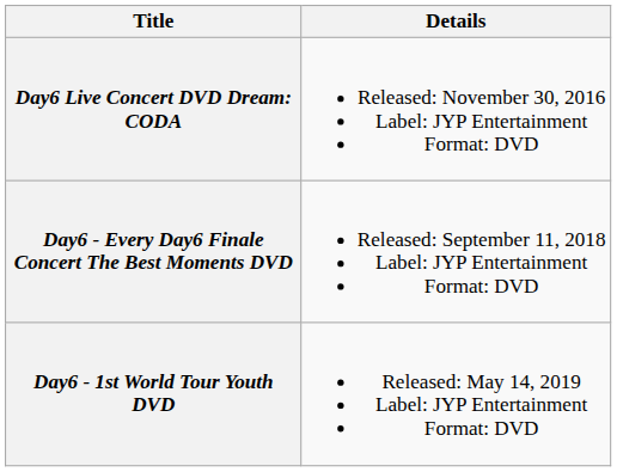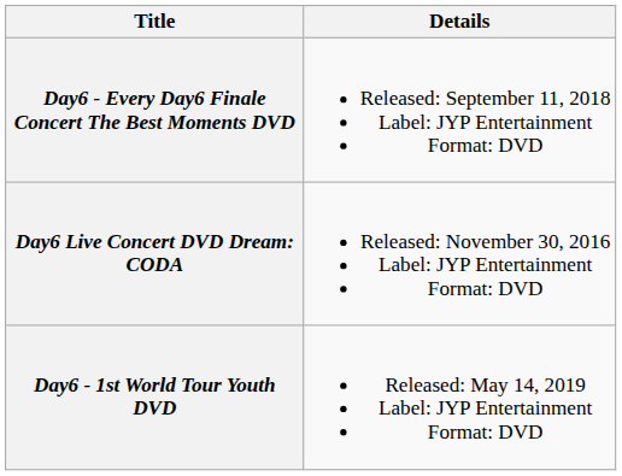rows swapped: Day6 Live Concert DVD Dream: CODA <-> Day6 - Every Day6 Finale Concert The Best Moments DVD
